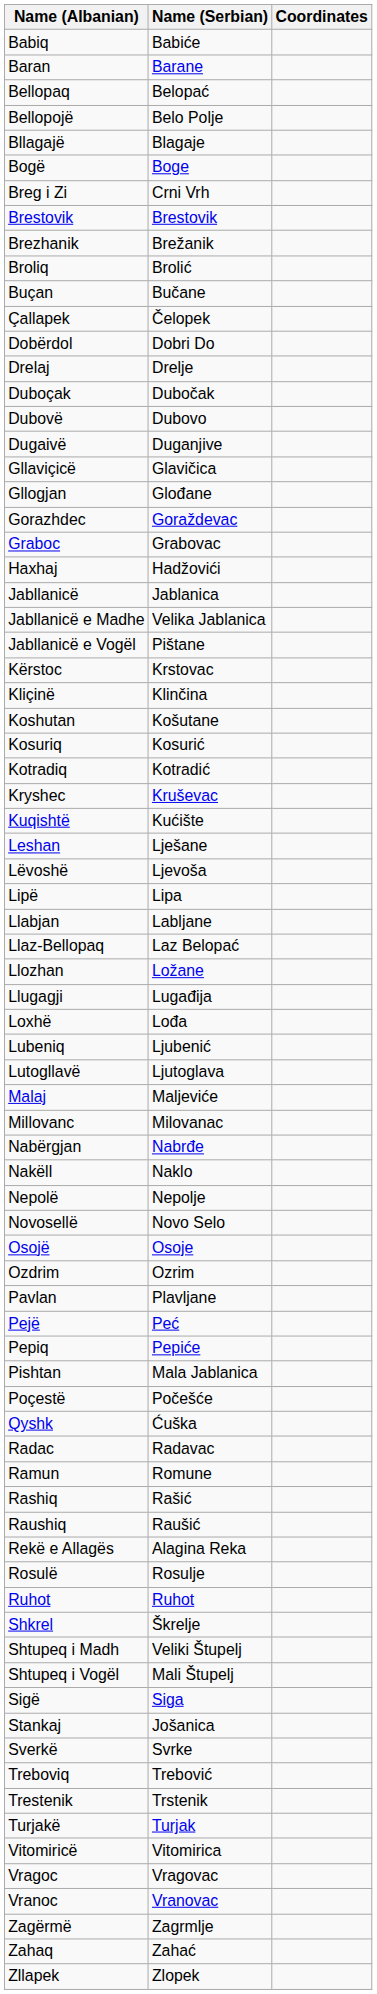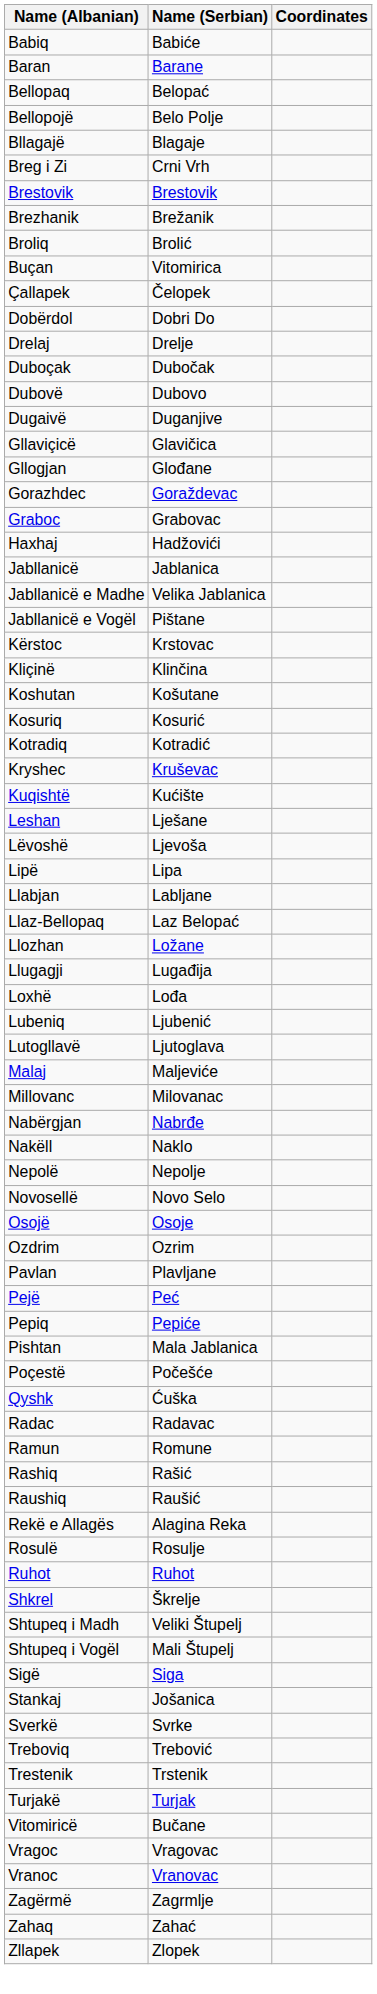- row: Bogë | Boge
Buçan | Name (Serbian): Bučane -> Vitomirica
Vitomiricë | Name (Serbian): Vitomirica -> Bučane
